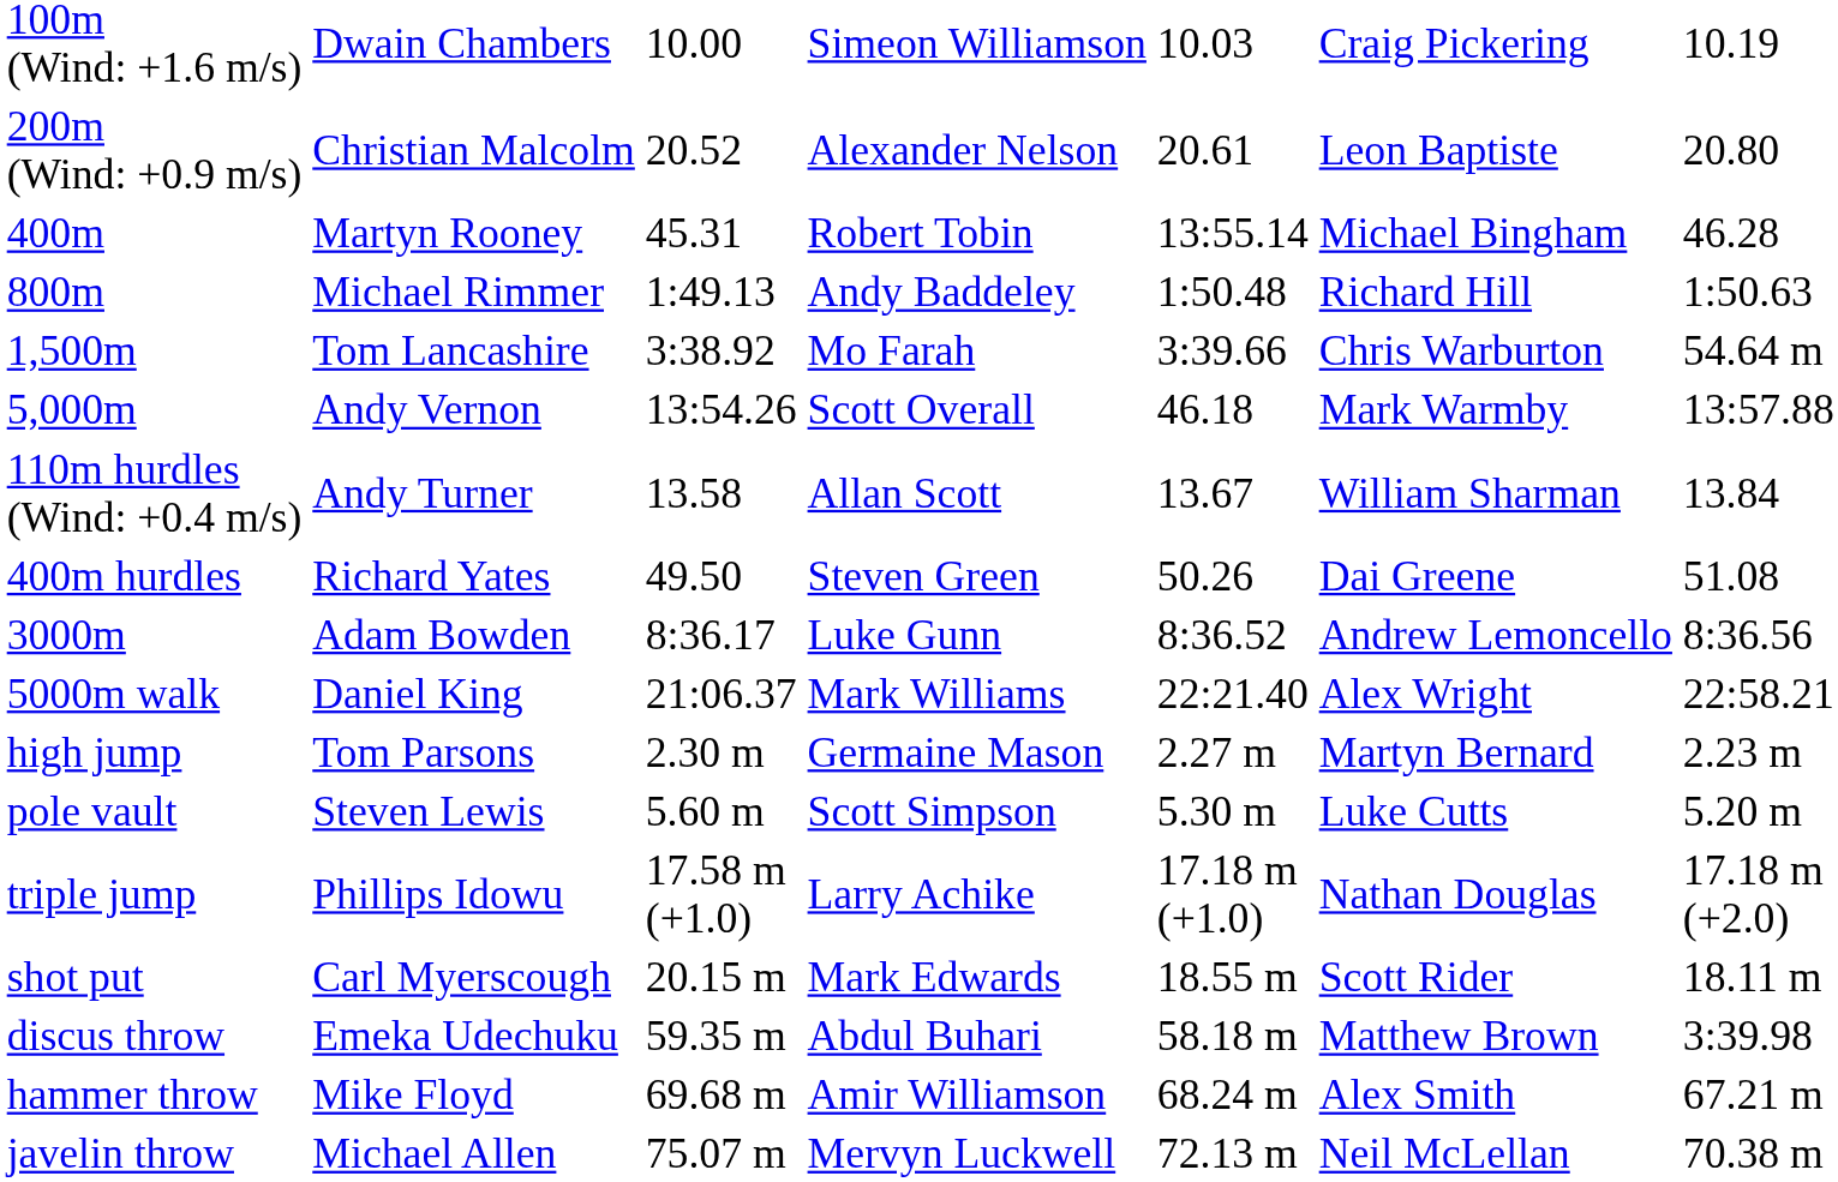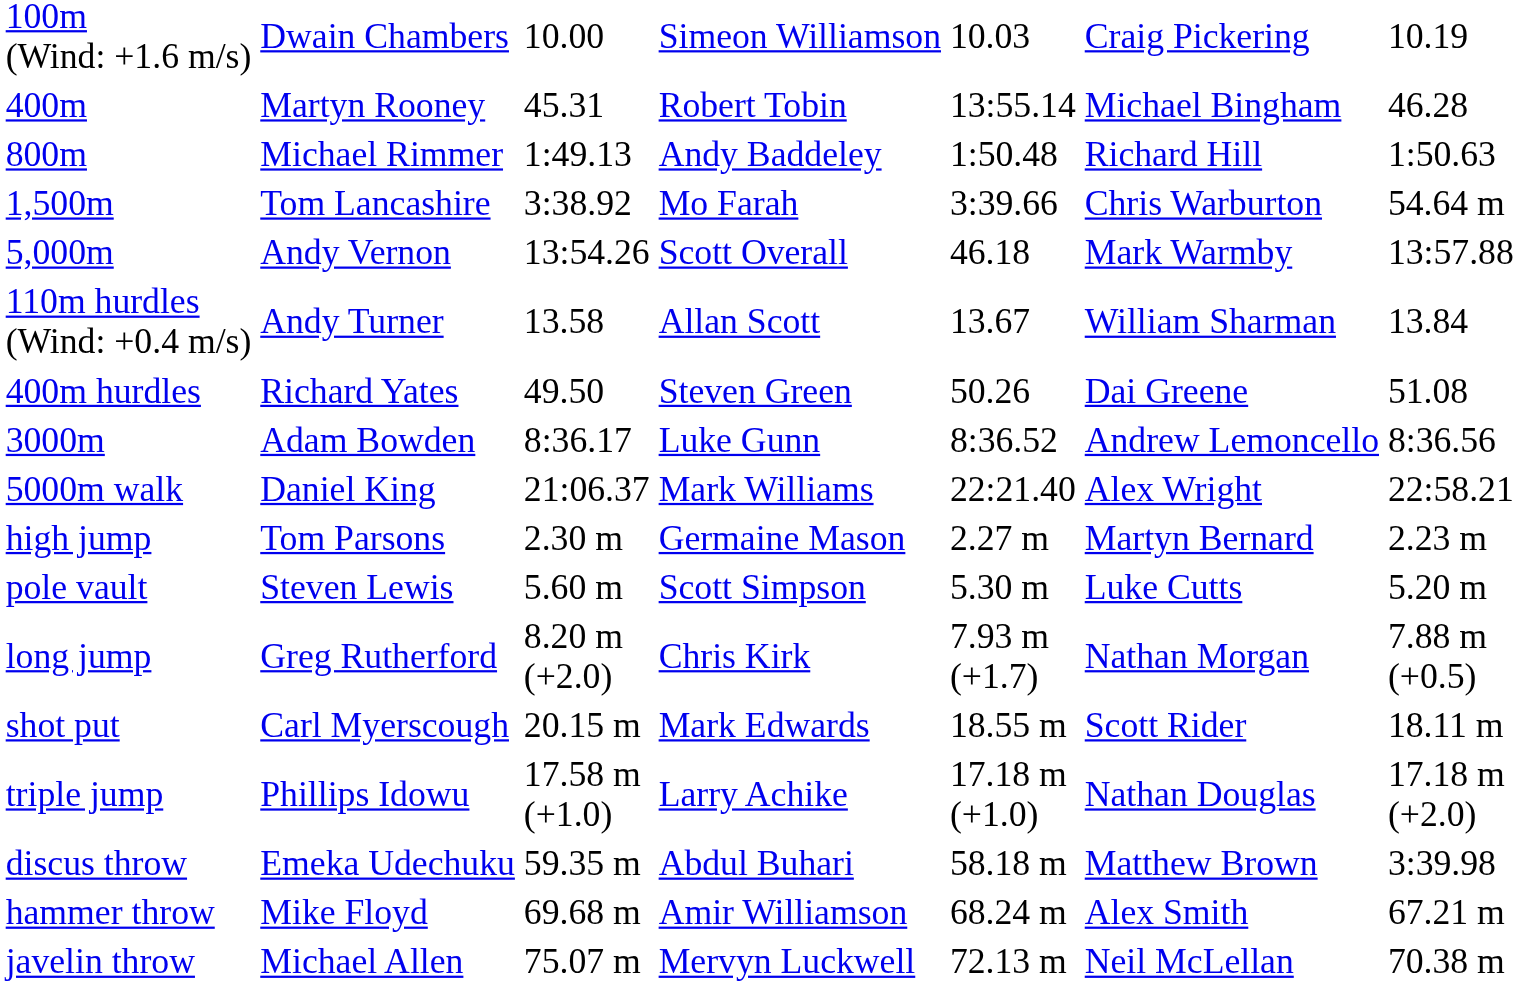- row: 200m (Wind: +0.9 m/s) | Christian Malcolm | 20.52 | Alexander Nelson | 20.61 | Leon Baptiste | 20.80
+ row: long jump | Greg Rutherford | 8.20 m (+2.0) | Chris Kirk | 7.93 m (+1.7) | Nathan Morgan | 7.88 m (+0.5)
rows swapped: triple jump <-> shot put
